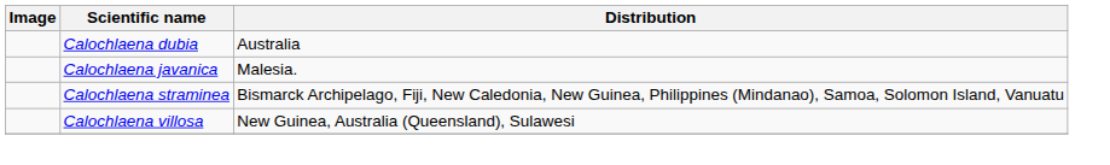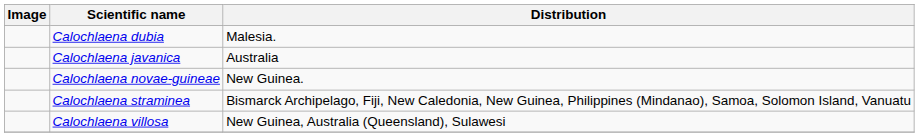Calochlaena dubia | Distribution: Australia -> Malesia.
Calochlaena javanica | Distribution: Malesia. -> Australia
+ row: Calochlaena novae-guineae | New Guinea.
